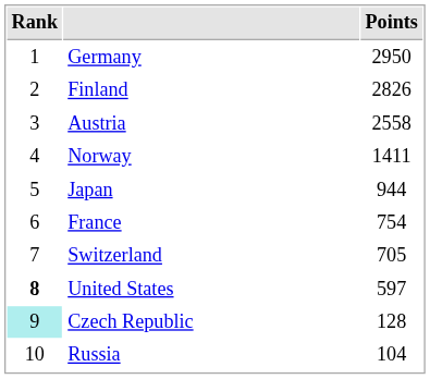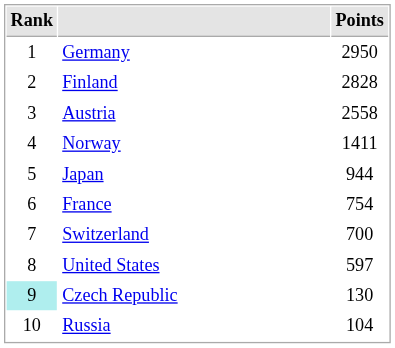Finland | Points: 2826 -> 2828
Switzerland | Points: 705 -> 700
United States | Rank: bold -> normal
Czech Republic | Points: 128 -> 130
